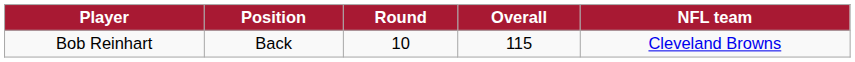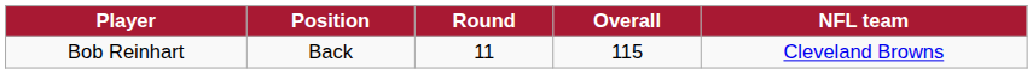Bob Reinhart | Round: 10 -> 11
